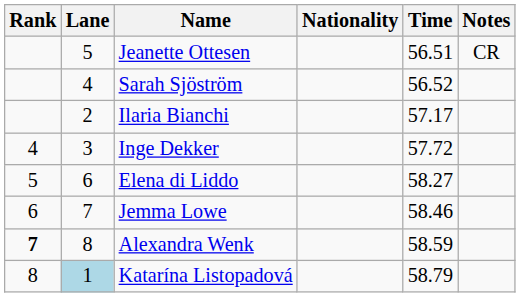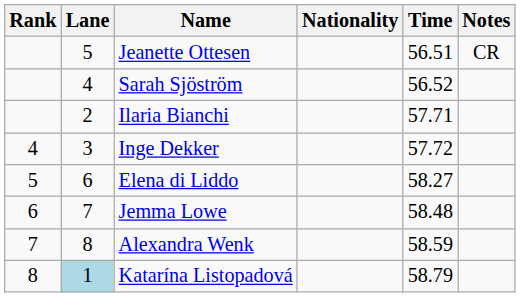Ilaria Bianchi | Time: 57.17 -> 57.71
Jemma Lowe | Time: 58.46 -> 58.48
Alexandra Wenk | Rank: bold -> normal
